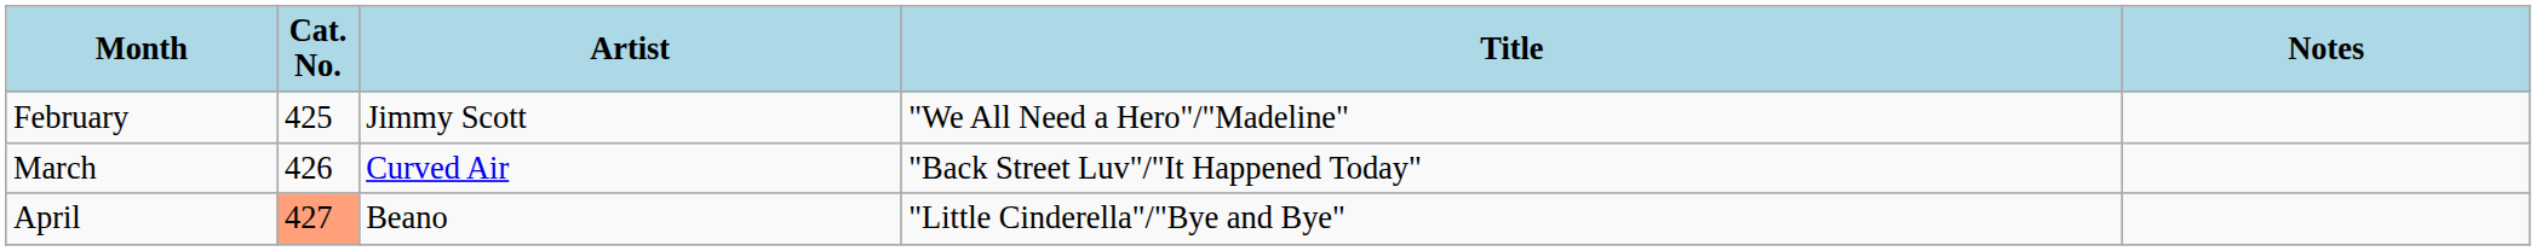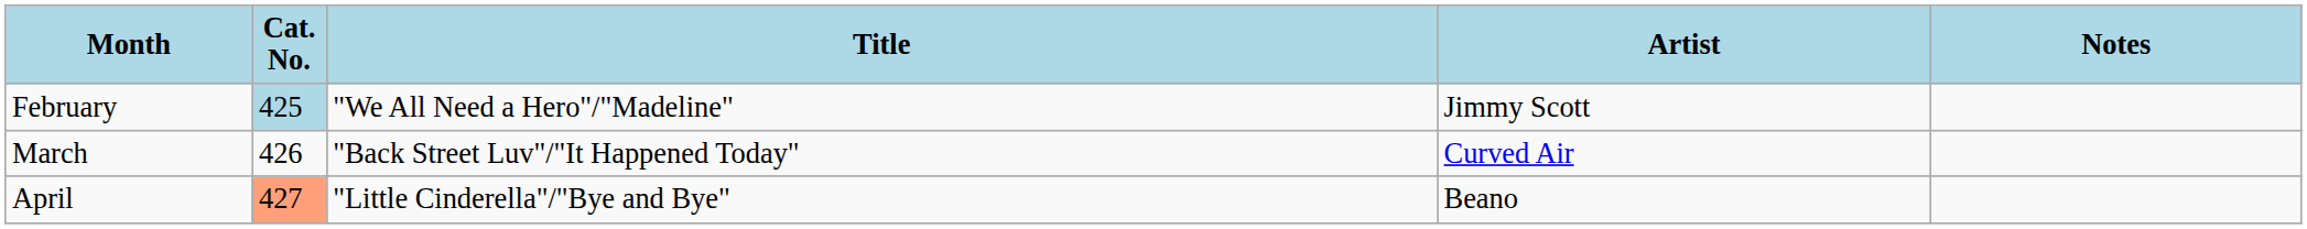columns swapped: Artist <-> Title
February | Cat. No.: no background -> lightblue background
